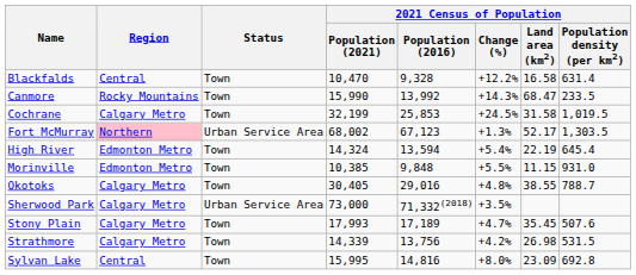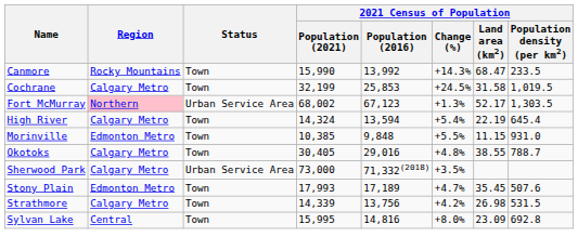- row: Blackfalds | Central | Town | 10,470 | 9,328 | +12.2% | 16.58 | 631.4
High River | Region: Edmonton Metro -> Calgary Metro
Stony Plain | Region: Calgary Metro -> Edmonton Metro
